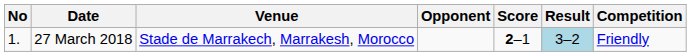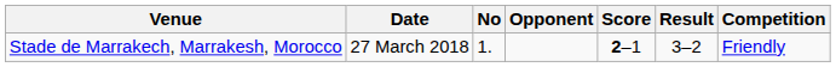columns swapped: No <-> Venue
27 March 2018 | Result: lightblue background -> no background
